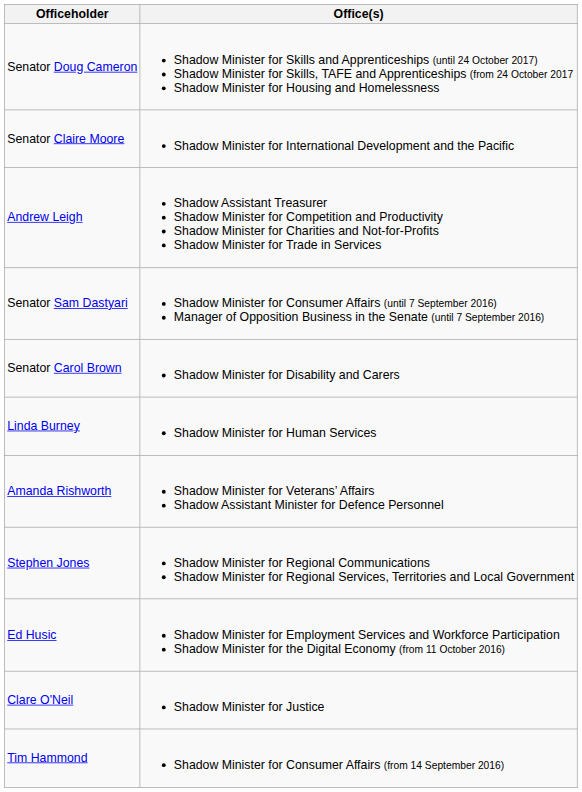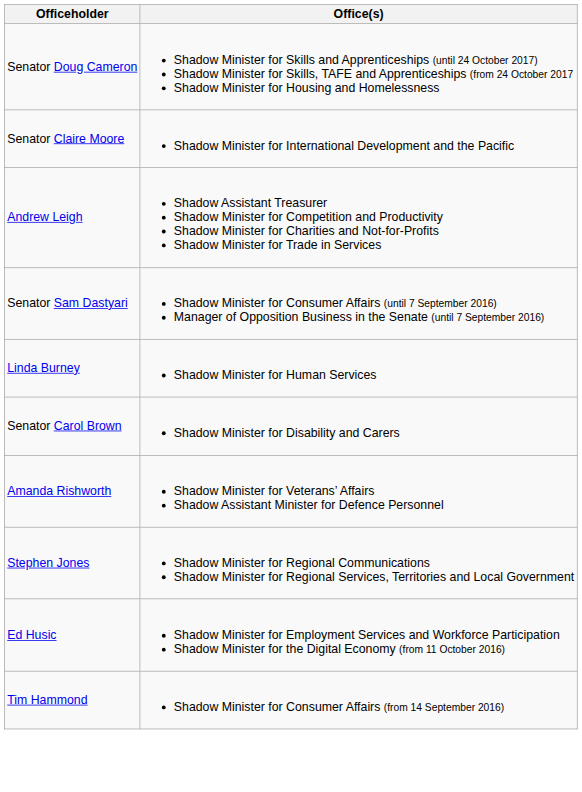rows swapped: Linda Burney <-> Senator Carol Brown
- row: Clare O'Neil | Shadow Minister for Justice
